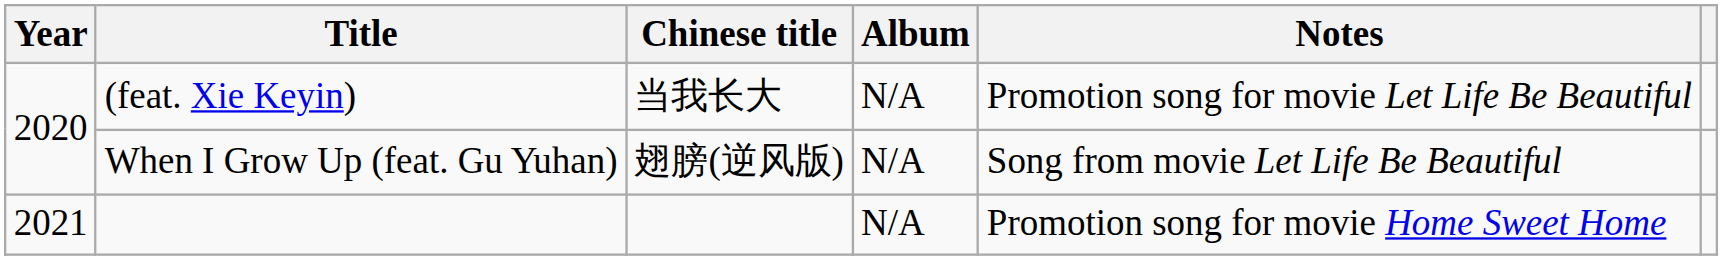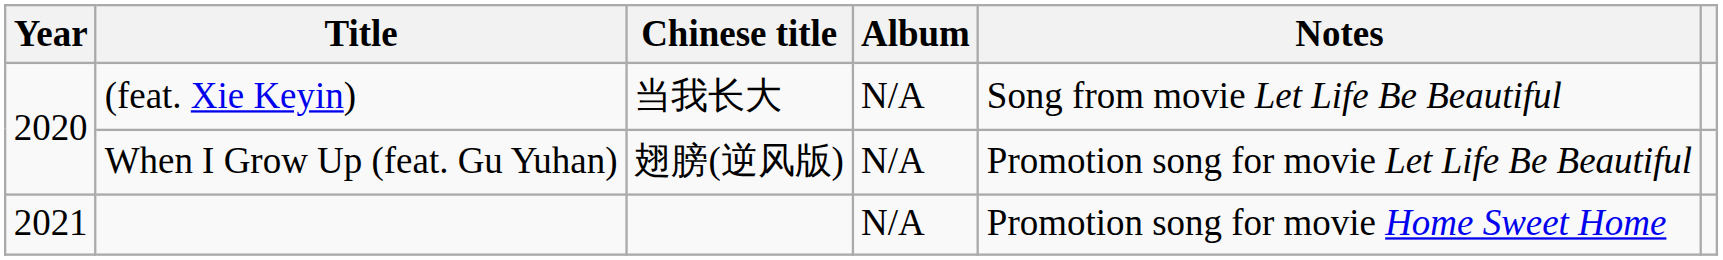(feat. Xie Keyin) | Notes: Promotion song for movie Let Life Be Beautiful -> Song from movie Let Life Be Beautiful
When I Grow Up (feat. Gu Yuhan) | Notes: Song from movie Let Life Be Beautiful -> Promotion song for movie Let Life Be Beautiful
